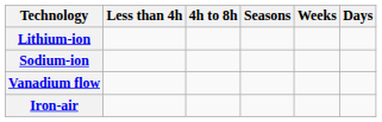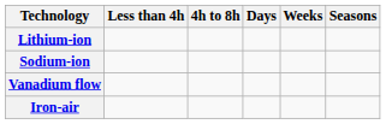columns swapped: Days <-> Seasons
